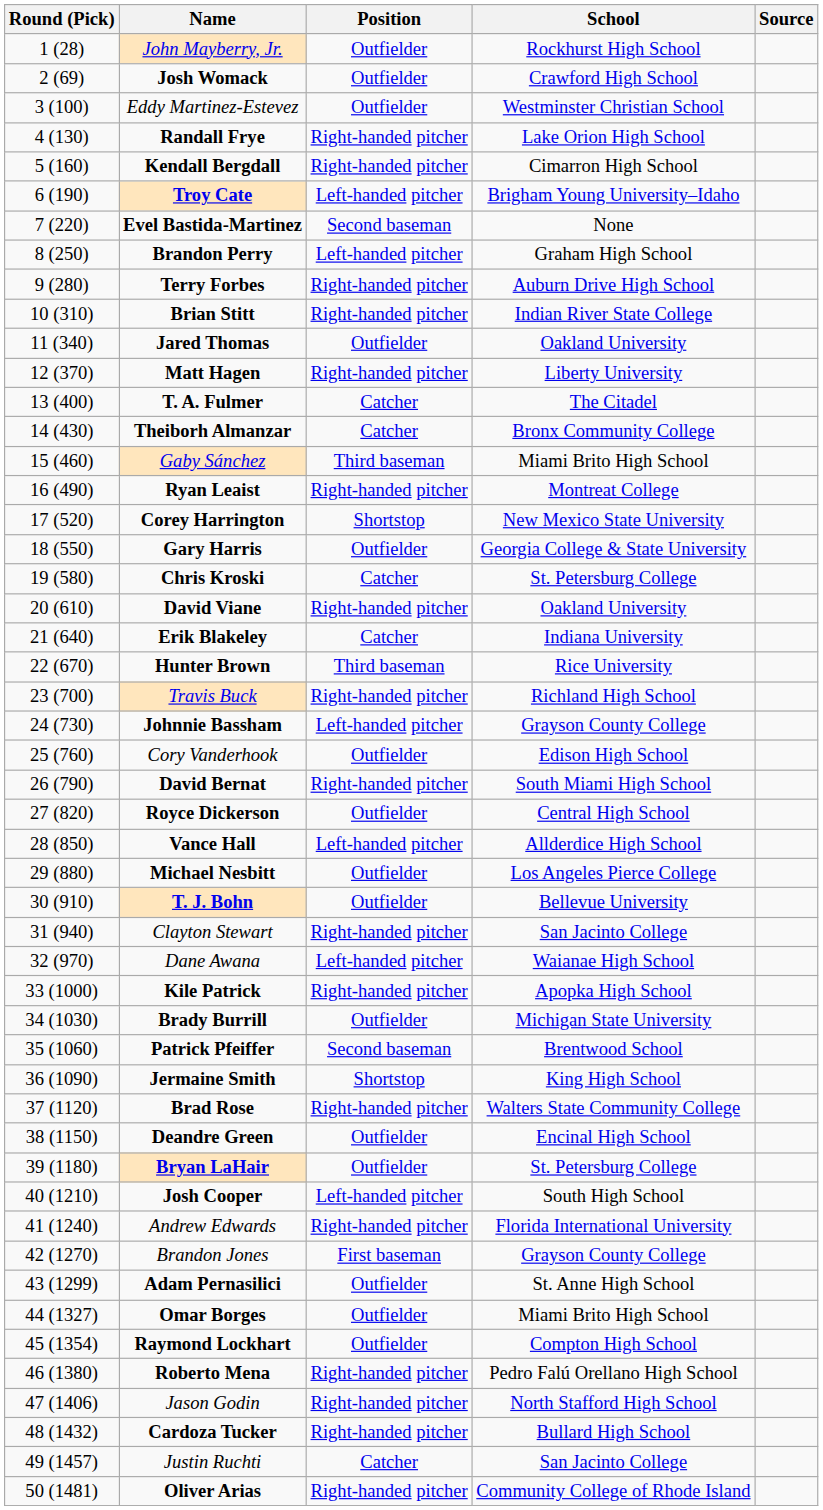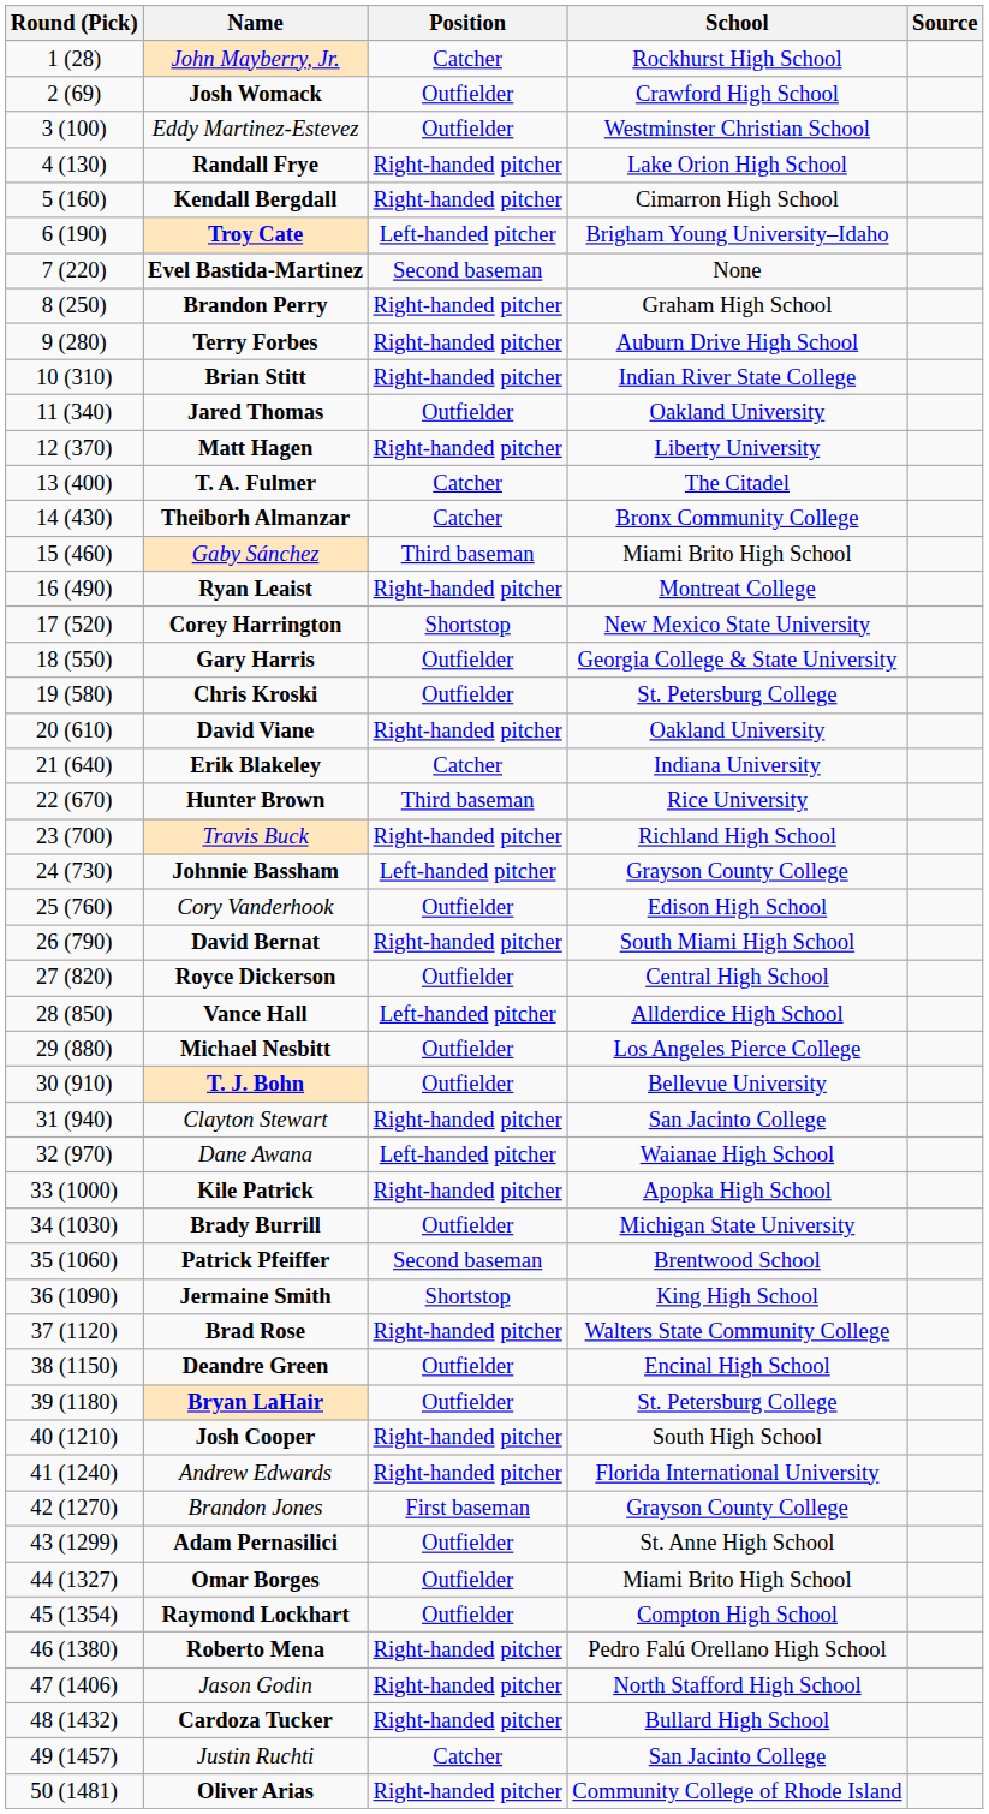John Mayberry, Jr. | Position: Outfielder -> Catcher
Brandon Perry | Position: Left-handed pitcher -> Right-handed pitcher
Chris Kroski | Position: Catcher -> Outfielder
Josh Cooper | Position: Left-handed pitcher -> Right-handed pitcher
